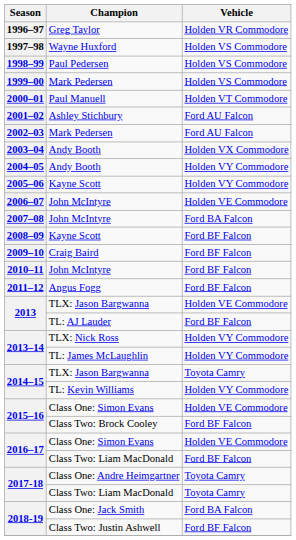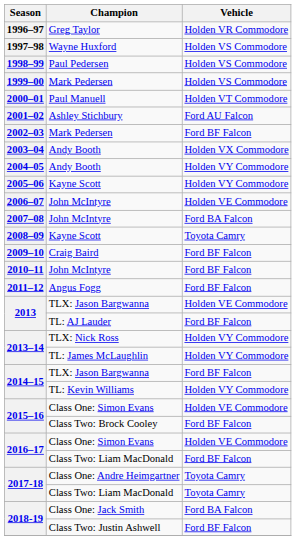2002–03 | Vehicle: Ford AU Falcon -> Ford BF Falcon
2008–09 | Vehicle: Ford BF Falcon -> Toyota Camry
2014–15 / TLX: Jason Bargwanna | Vehicle: Toyota Camry -> Ford BF Falcon
